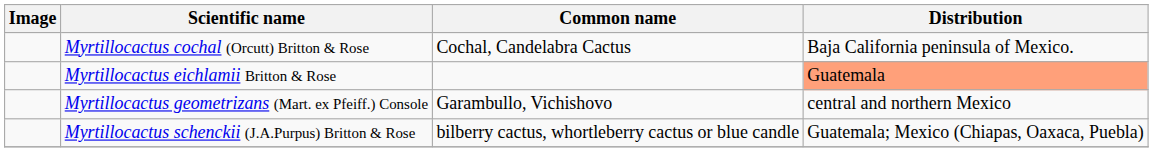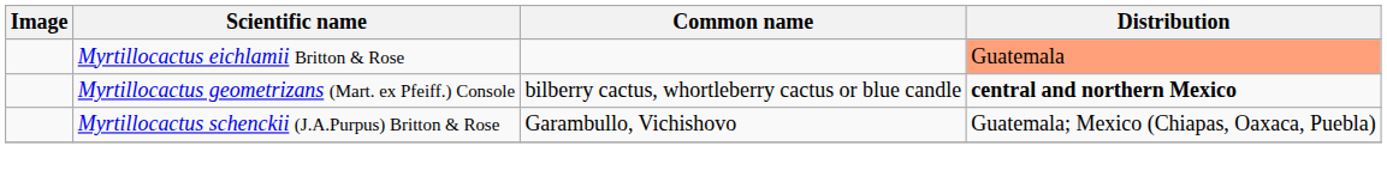- row: Myrtillocactus cochal (Orcutt) Britton & Rose | Cochal, Candelabra Cactus | Baja California peninsula of Mexico.
Myrtillocactus geometrizans (Mart. ex Pfeiff.) Console | Common name: Garambullo, Vichishovo -> bilberry cactus, whortleberry cactus or blue candle
Myrtillocactus geometrizans (Mart. ex Pfeiff.) Console | Distribution: normal -> bold
Myrtillocactus schenckii (J.A.Purpus) Britton & Rose | Common name: bilberry cactus, whortleberry cactus or blue candle -> Garambullo, Vichishovo
